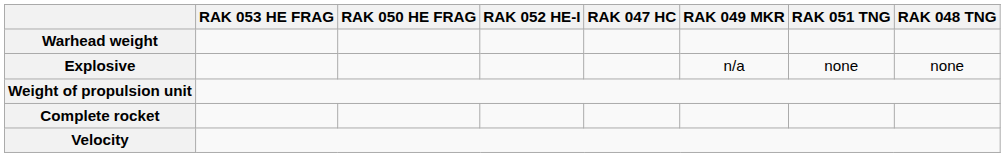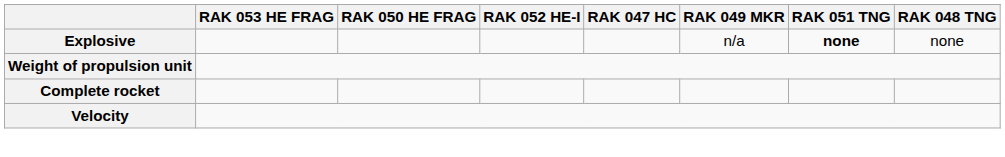- row: Warhead weight
Explosive | RAK 051 TNG: normal -> bold
